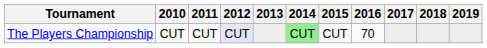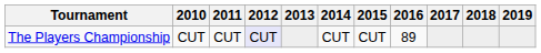The Players Championship | 2014: lightgreen background -> no background
The Players Championship | 2016: 70 -> 89
